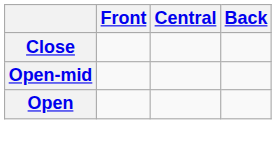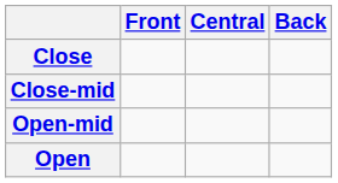+ row: Close-mid
